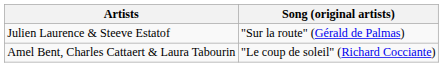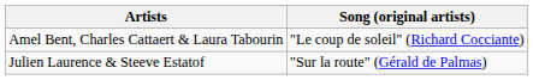rows swapped: Amel Bent, Charles Cattaert & Laura Tabourin <-> Julien Laurence & Steeve Estatof
